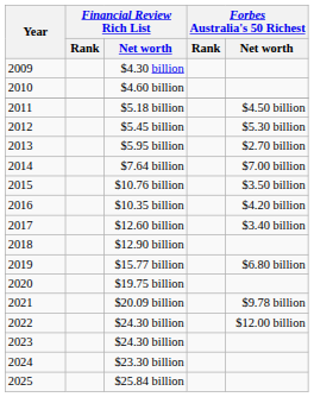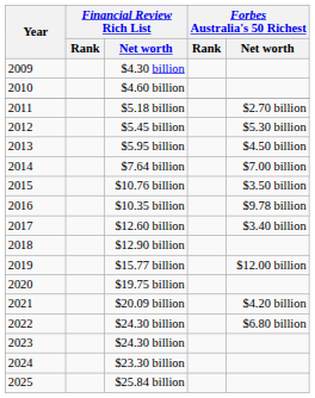$5.18 billion | Forbes Australia's 50 Richest / Net worth: $4.50 billion -> $2.70 billion
$5.95 billion | Forbes Australia's 50 Richest / Net worth: $2.70 billion -> $4.50 billion
$10.35 billion | Forbes Australia's 50 Richest / Net worth: $4.20 billion -> $9.78 billion
$15.77 billion | Forbes Australia's 50 Richest / Net worth: $6.80 billion -> $12.00 billion
$20.09 billion | Forbes Australia's 50 Richest / Net worth: $9.78 billion -> $4.20 billion
2022 / $24.30 billion | Forbes Australia's 50 Richest / Net worth: $12.00 billion -> $6.80 billion
